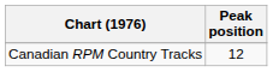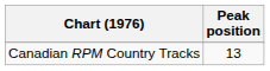Canadian RPM Country Tracks | Peak position: 12 -> 13
